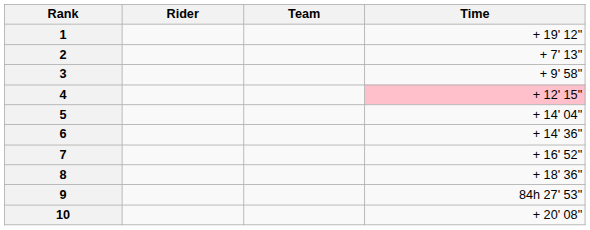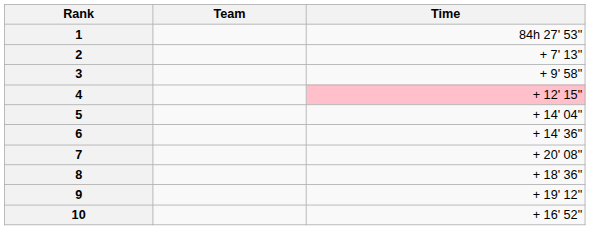- column: Rider
1 | Time: + 19' 12" -> 84h 27' 53"
7 | Time: + 16' 52" -> + 20' 08"
9 | Time: 84h 27' 53" -> + 19' 12"
10 | Time: + 20' 08" -> + 16' 52"
